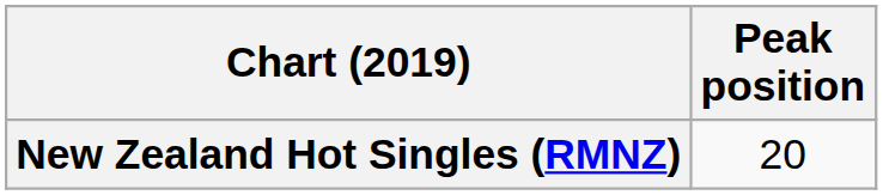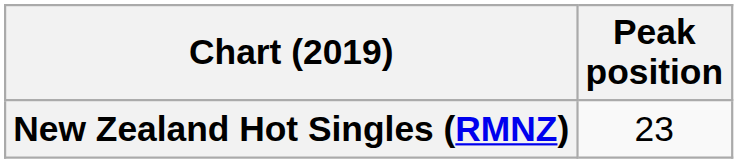New Zealand Hot Singles (RMNZ) | Peak position: 20 -> 23
